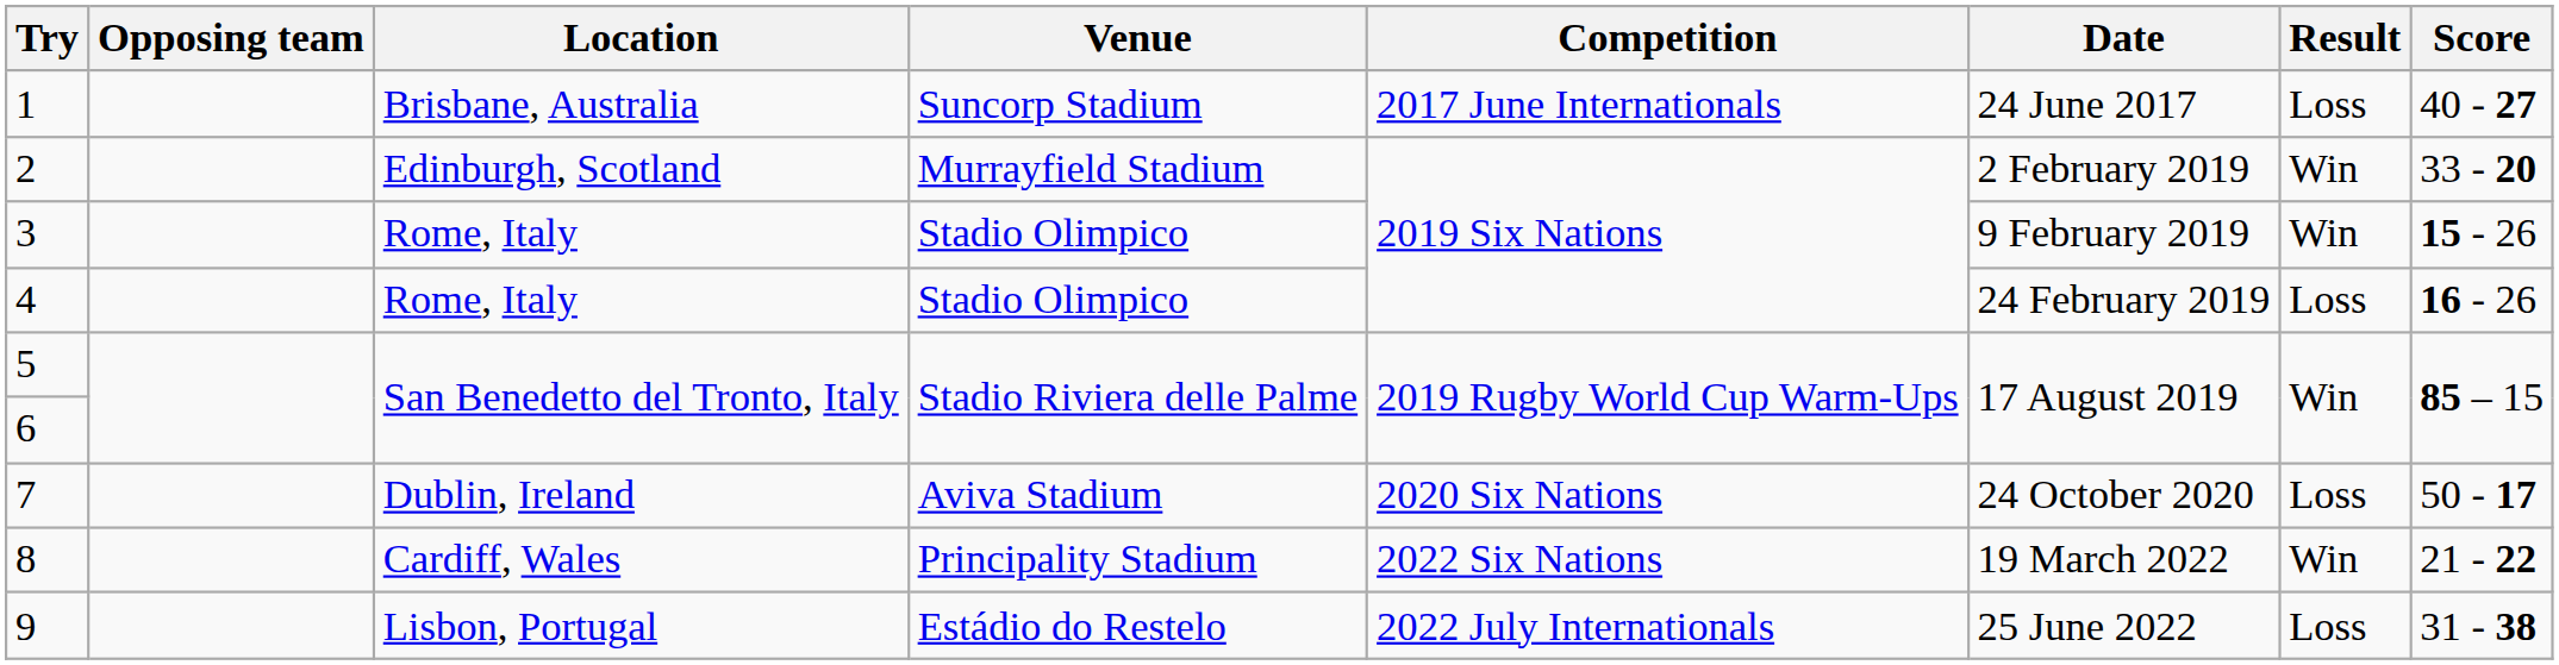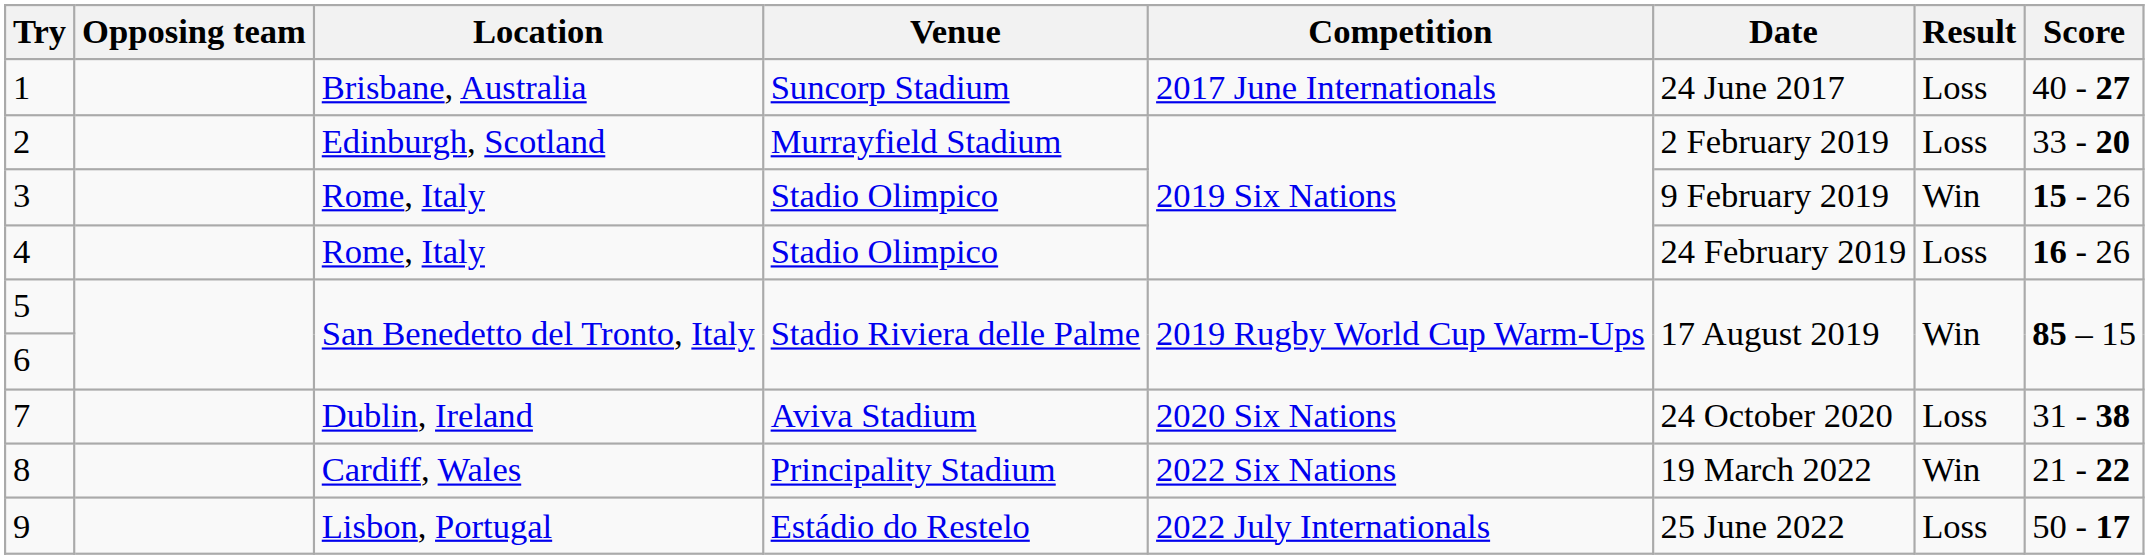2 | Result: Win -> Loss
7 | Score: 50 - 17 -> 31 - 38
9 | Score: 31 - 38 -> 50 - 17
